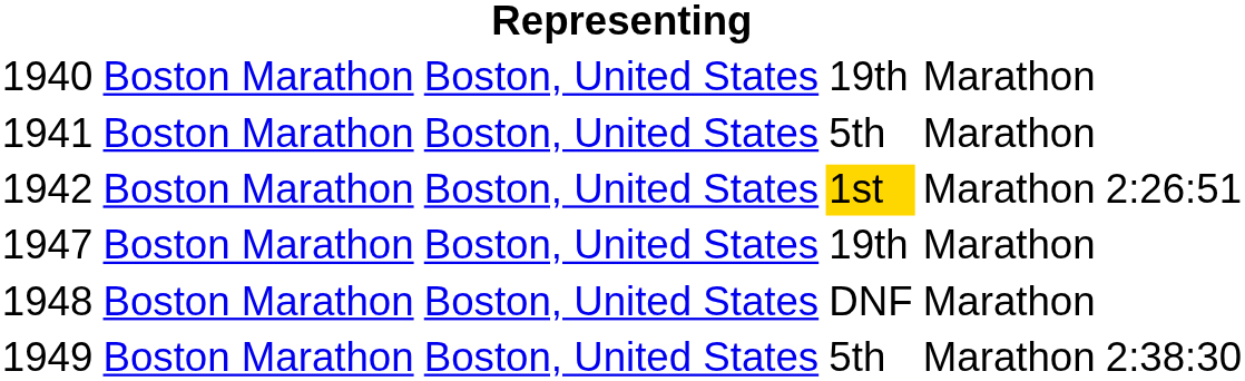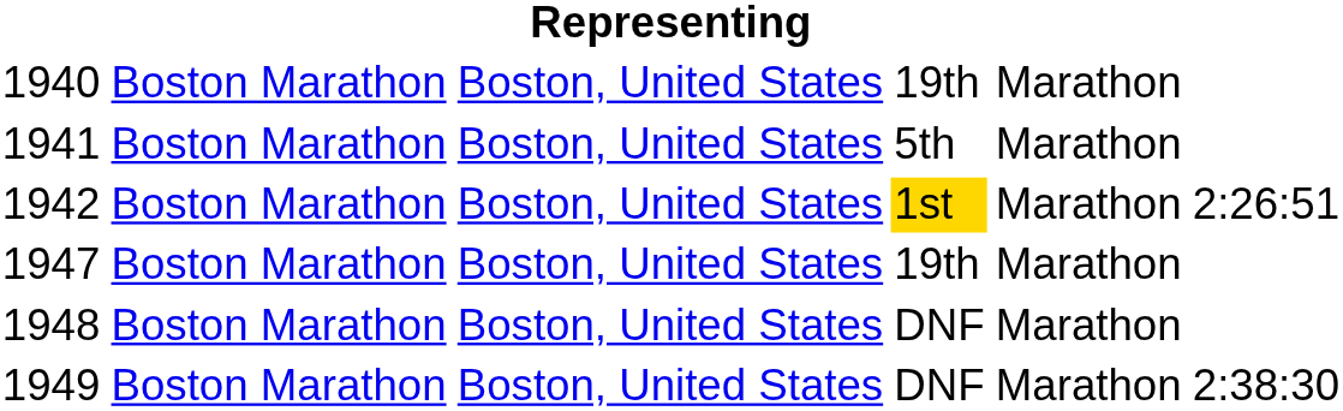1949 | column 4: 5th -> DNF
